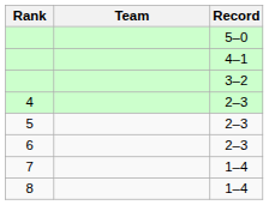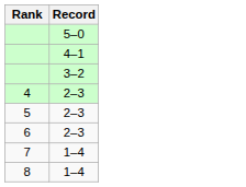- column: Team
